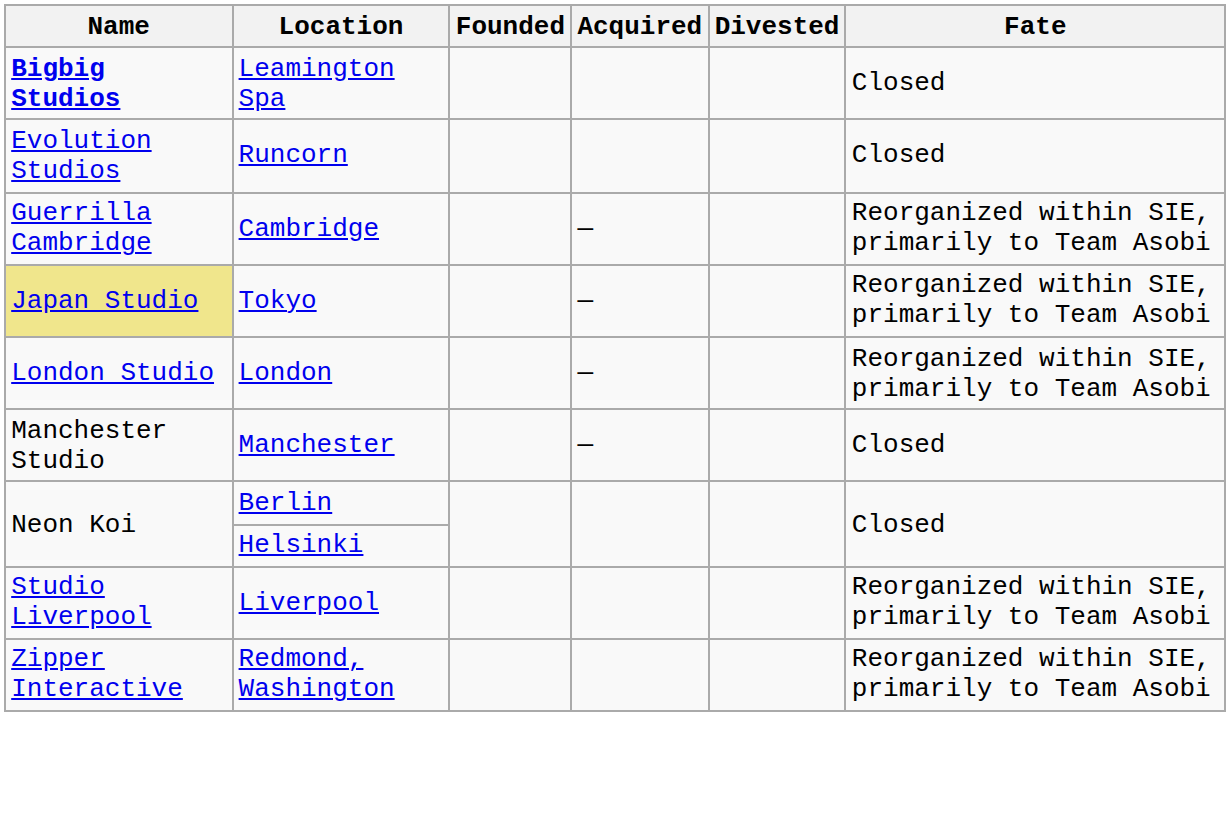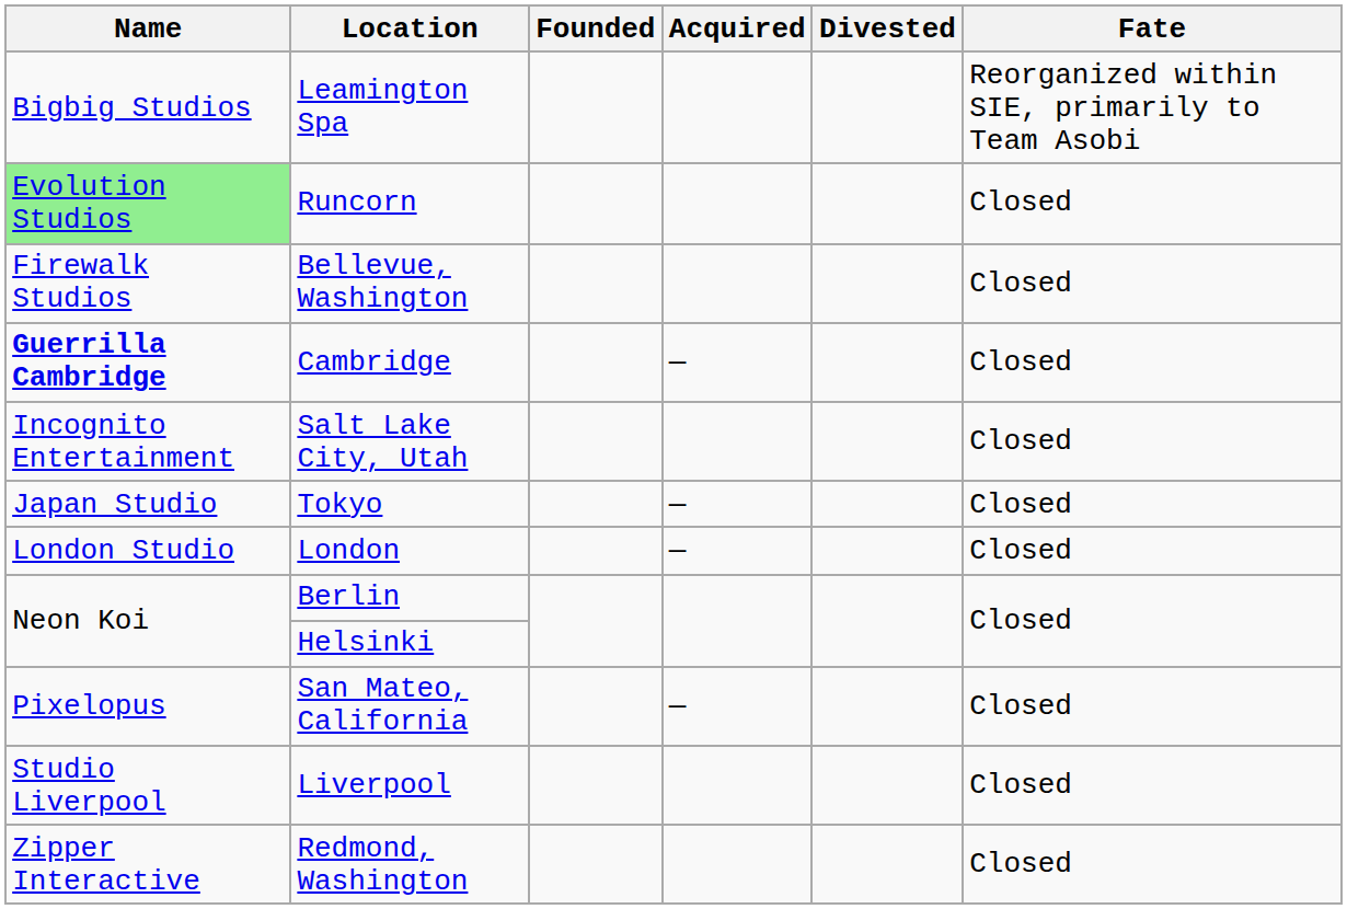Leamington Spa | Name: bold -> normal
Leamington Spa | Fate: Closed -> Reorganized within SIE, primarily to Team Asobi
Runcorn | Name: no background -> lightgreen background
+ row: Firewalk Studios | Bellevue, Washington | Closed
Cambridge | Name: normal -> bold
Cambridge | Fate: Reorganized within SIE, primarily to Team Asobi -> Closed
+ row: Incognito Entertainment | Salt Lake City, Utah | Closed
Tokyo | Name: khaki background -> no background
Tokyo | Fate: Reorganized within SIE, primarily to Team Asobi -> Closed
London | Fate: Reorganized within SIE, primarily to Team Asobi -> Closed
- row: Manchester Studio | Manchester | — | Closed
+ row: Pixelopus | San Mateo, California | — | Closed
Liverpool | Fate: Reorganized within SIE, primarily to Team Asobi -> Closed
Redmond, Washington | Fate: Reorganized within SIE, primarily to Team Asobi -> Closed
